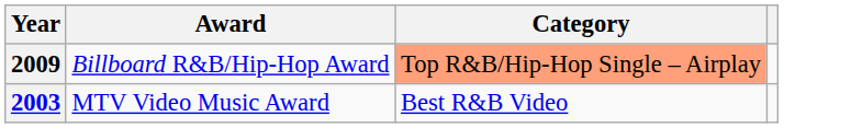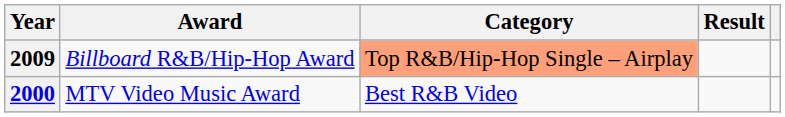+ column: Result
MTV Video Music Award | Year: 2003 -> 2000
